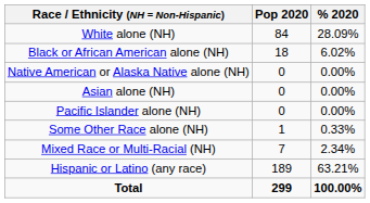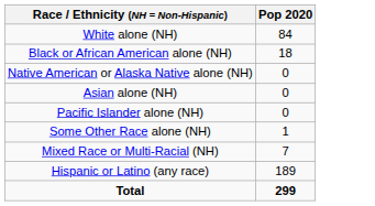- column: % 2020 | 28.09% | 6.02% | 0.00% | 0.00% | 0.00% | 0.33% | 2.34% | 63.21% | 100.00%
